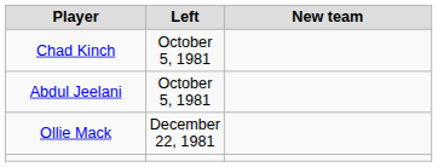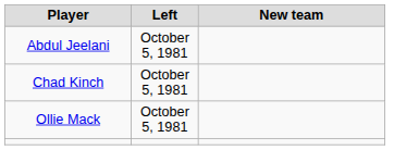rows swapped: Abdul Jeelani <-> Chad Kinch
Ollie Mack | Left: December 22, 1981 -> October 5, 1981
